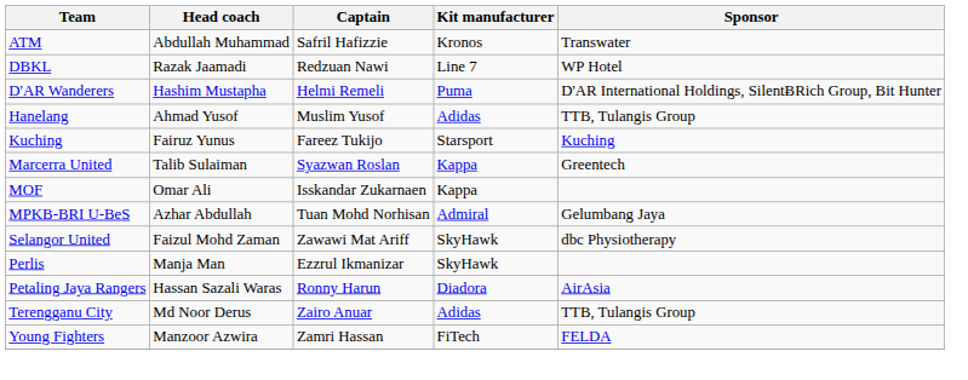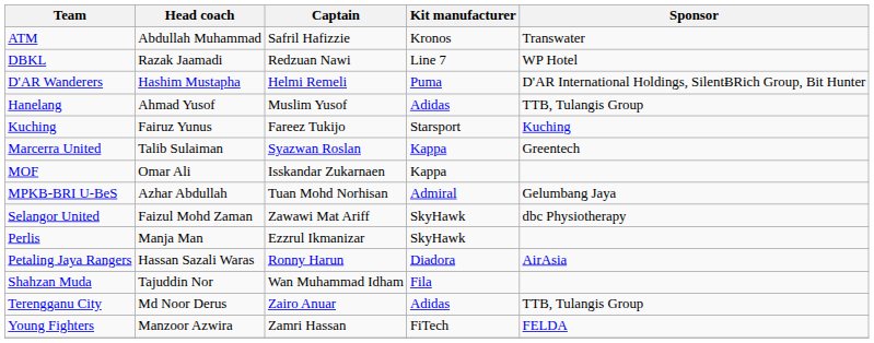+ row: Shahzan Muda | Tajuddin Nor | Wan Muhammad Idham | Fila
